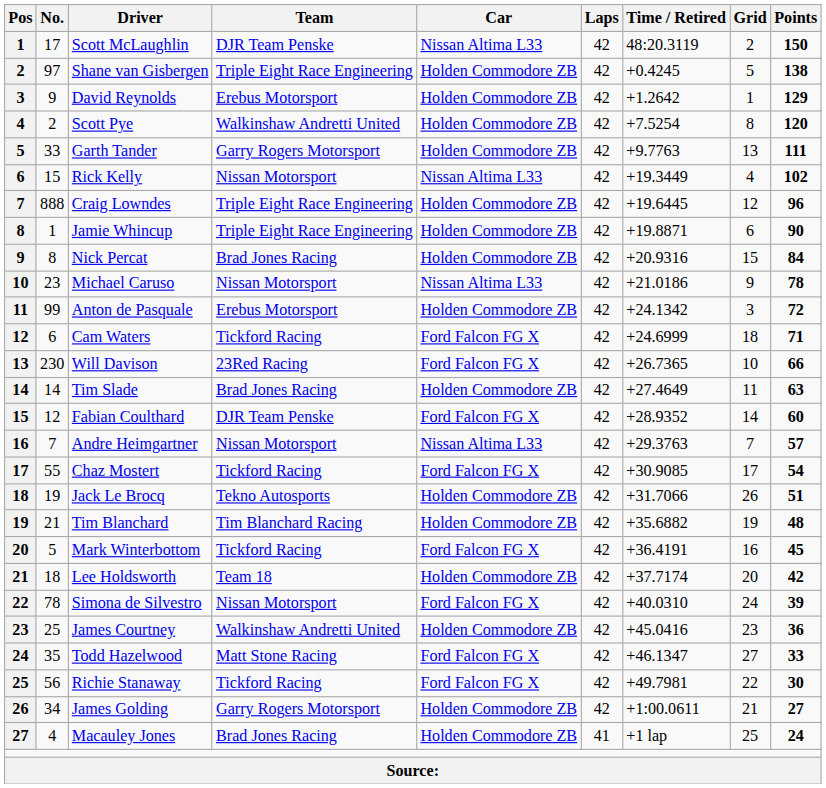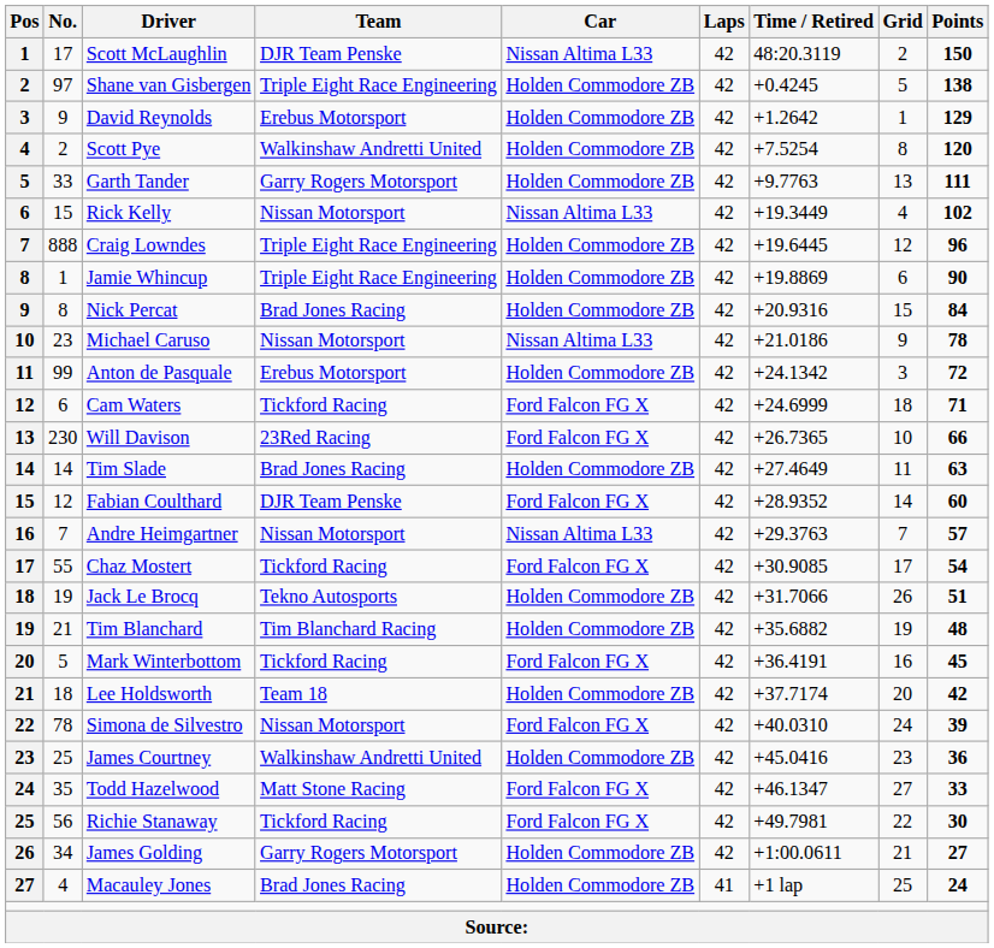Jamie Whincup | Time / Retired: +19.8871 -> +19.8869
